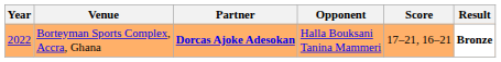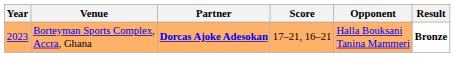columns swapped: Opponent <-> Score
Borteyman Sports Complex, Accra, Ghana | Year: 2022 -> 2023
